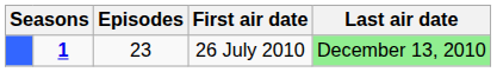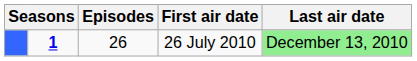26 July 2010 | Episodes: 23 -> 26
